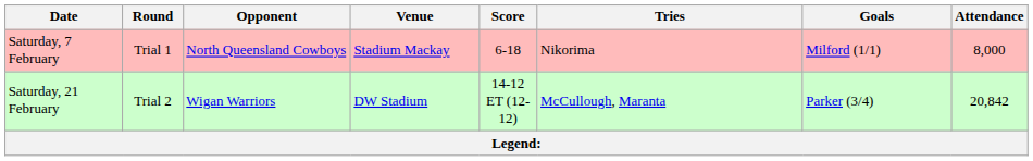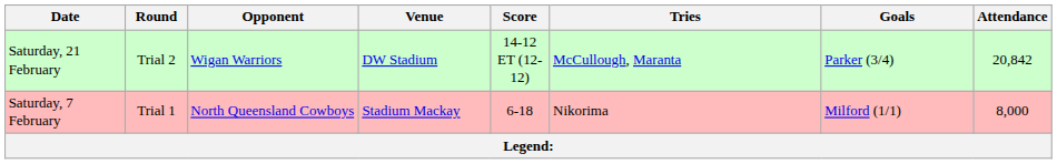rows swapped: Saturday, 7 February <-> Saturday, 21 February
